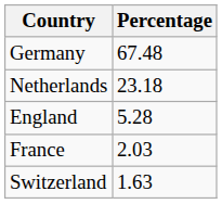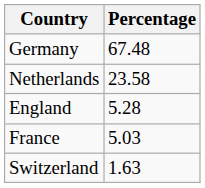Netherlands | Percentage: 23.18 -> 23.58
France | Percentage: 2.03 -> 5.03
